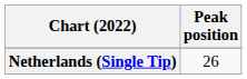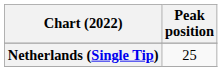Netherlands (Single Tip) | Peak position: 26 -> 25
